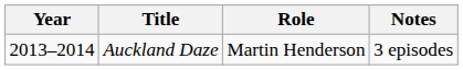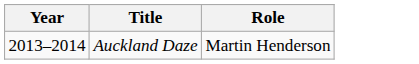- column: Notes | 3 episodes
